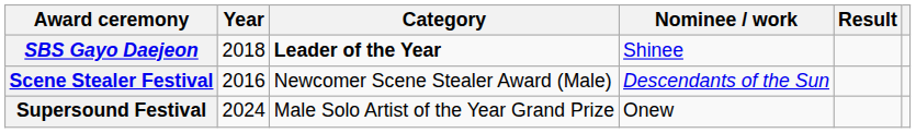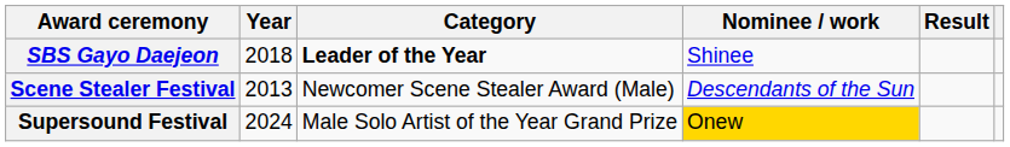Scene Stealer Festival | Year: 2016 -> 2013
Supersound Festival | Nominee / work: no background -> gold background
